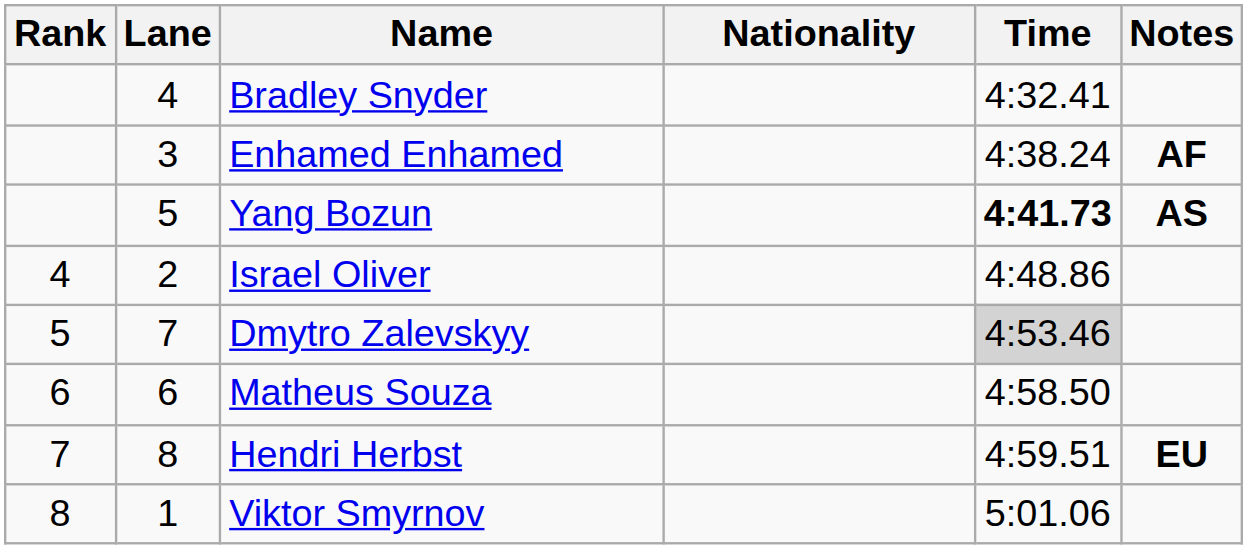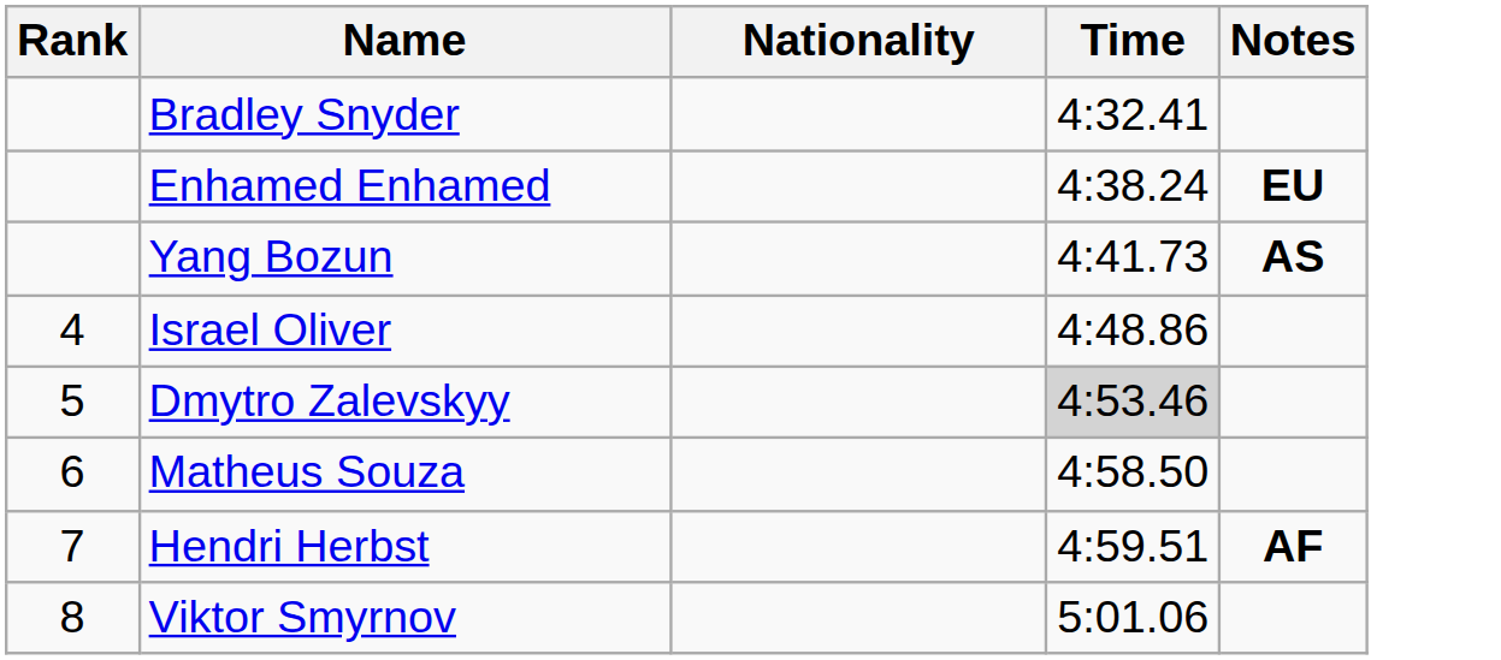- column: Lane | 4 | 3 | 5 | 2 | 7 | 6 | 8 | 1
Enhamed Enhamed | Notes: AF -> EU
Yang Bozun | Time: bold -> normal
Hendri Herbst | Notes: EU -> AF
